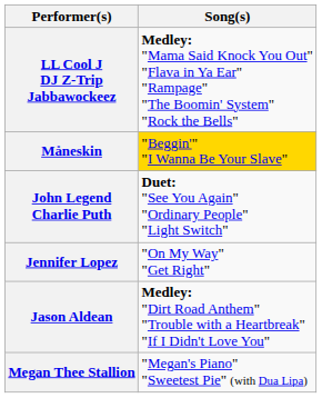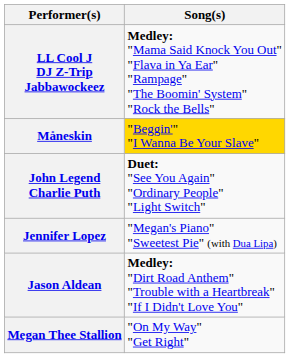Jennifer Lopez | Song(s): "On My Way" "Get Right" -> "Megan's Piano" "Sweetest Pie" (with Dua Lipa)
Megan Thee Stallion | Song(s): "Megan's Piano" "Sweetest Pie" (with Dua Lipa) -> "On My Way" "Get Right"
